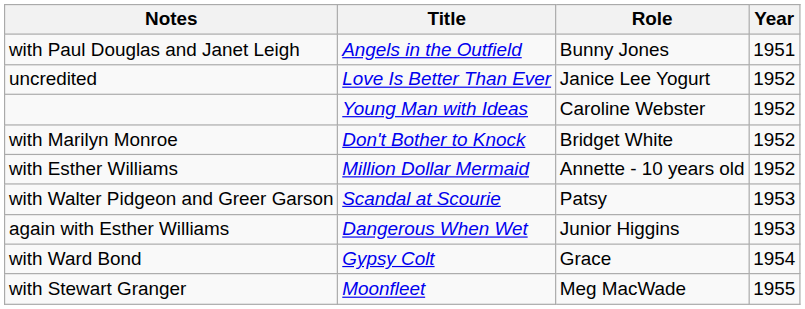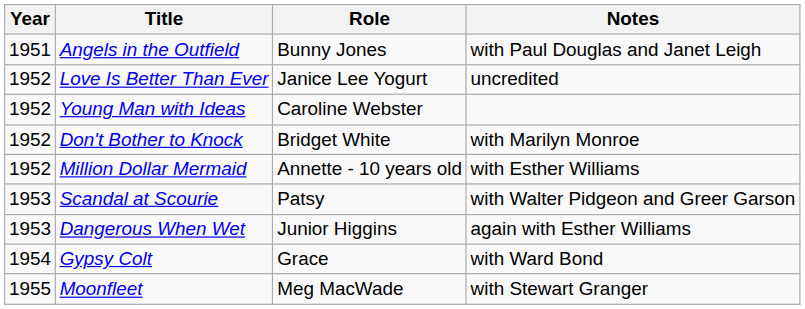columns swapped: Year <-> Notes
